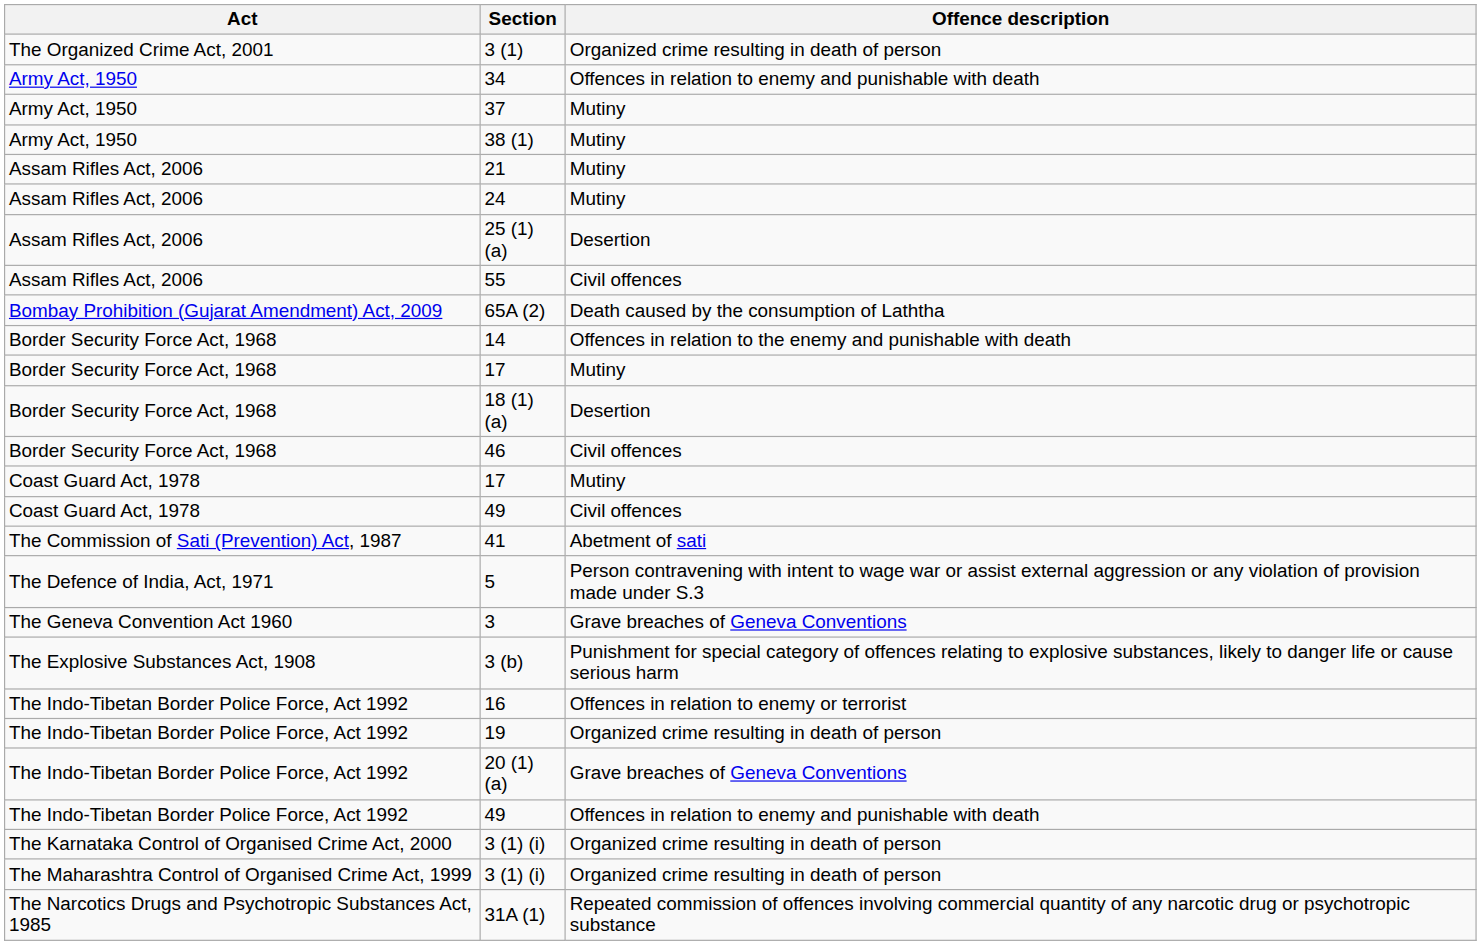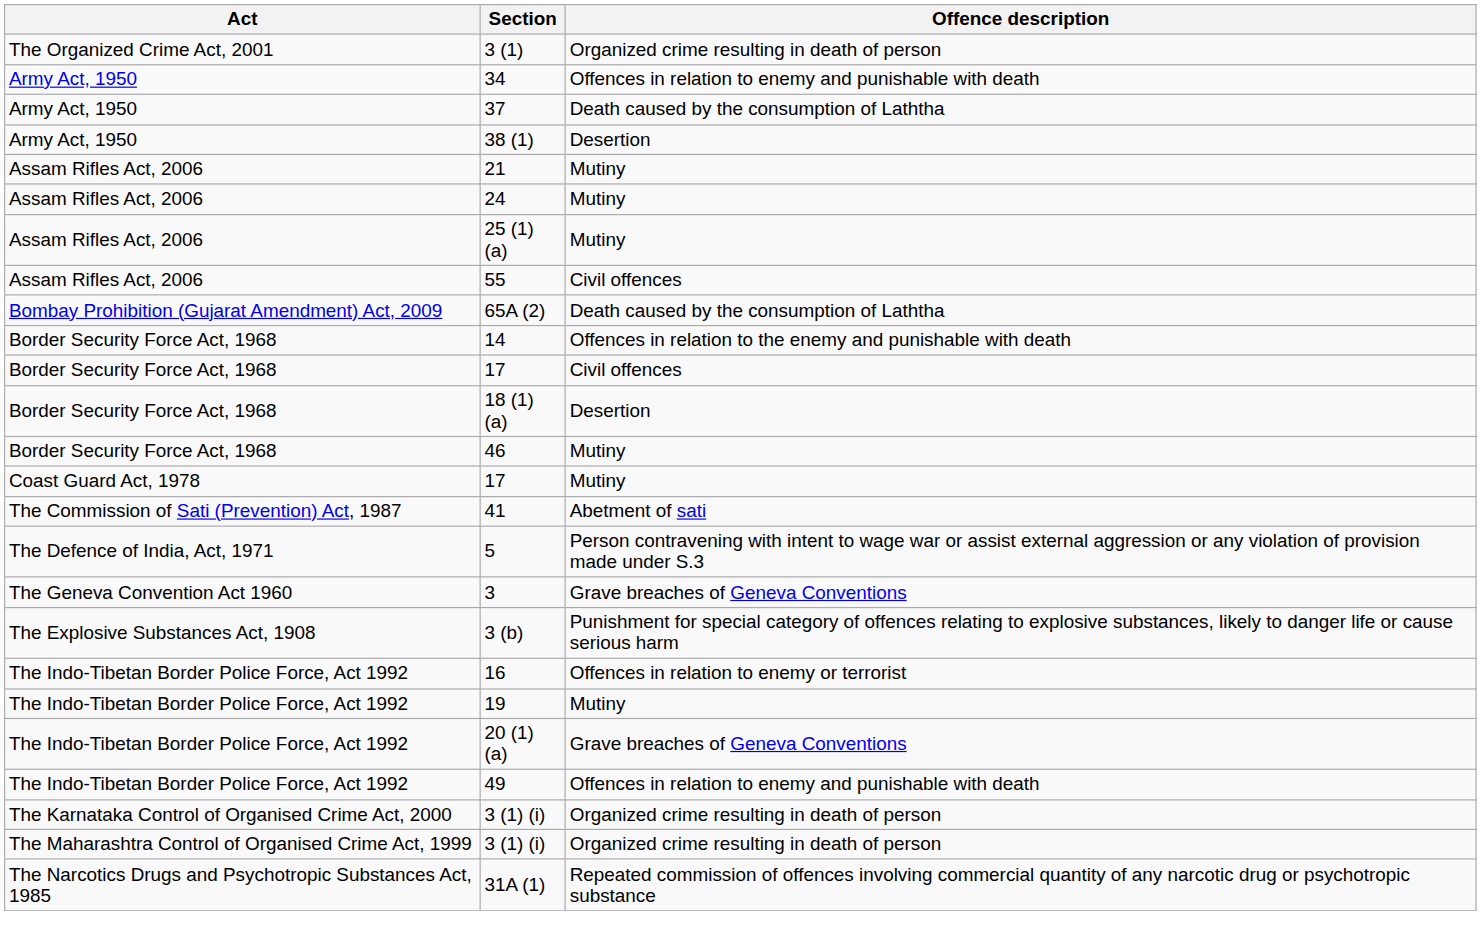37 | Offence description: Mutiny -> Death caused by the consumption of Laththa
38 (1) | Offence description: Mutiny -> Desertion
25 (1) (a) | Offence description: Desertion -> Mutiny
Border Security Force Act, 1968 / 17 | Offence description: Mutiny -> Civil offences
46 | Offence description: Civil offences -> Mutiny
- row: Coast Guard Act, 1978 | 49 | Civil offences
19 | Offence description: Organized crime resulting in death of person -> Mutiny
